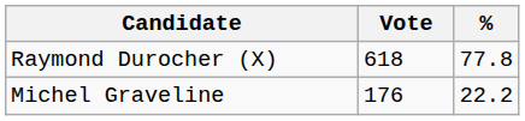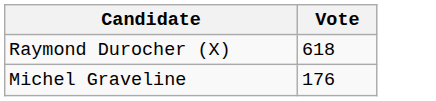- column: % | 77.8 | 22.2
